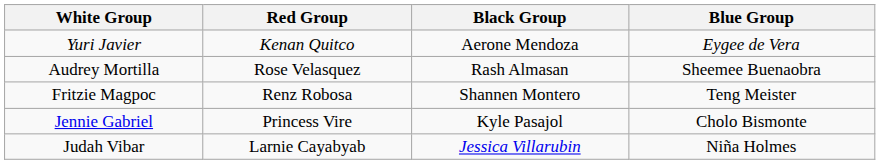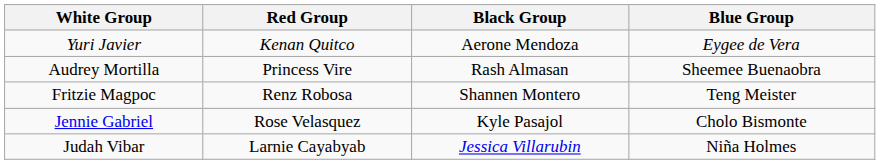Audrey Mortilla | Red Group: Rose Velasquez -> Princess Vire
Jennie Gabriel | Red Group: Princess Vire -> Rose Velasquez
